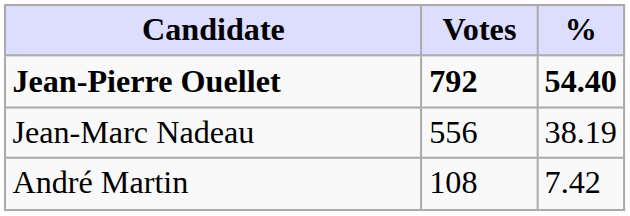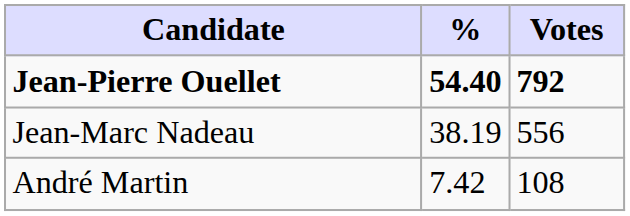columns swapped: Votes <-> %
